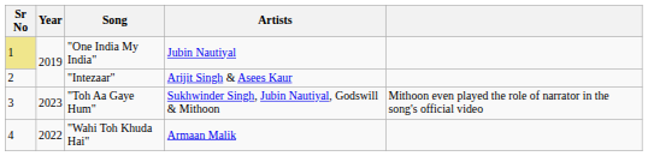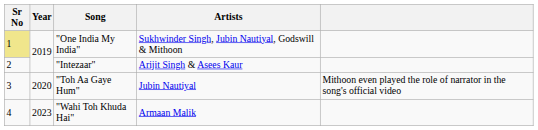"One India My India" | Artists: Jubin Nautiyal -> Sukhwinder Singh, Jubin Nautiyal, Godswill & Mithoon
"Toh Aa Gaye Hum" | Year: 2023 -> 2020
"Toh Aa Gaye Hum" | Artists: Sukhwinder Singh, Jubin Nautiyal, Godswill & Mithoon -> Jubin Nautiyal
"Wahi Toh Khuda Hai" | Year: 2022 -> 2023
